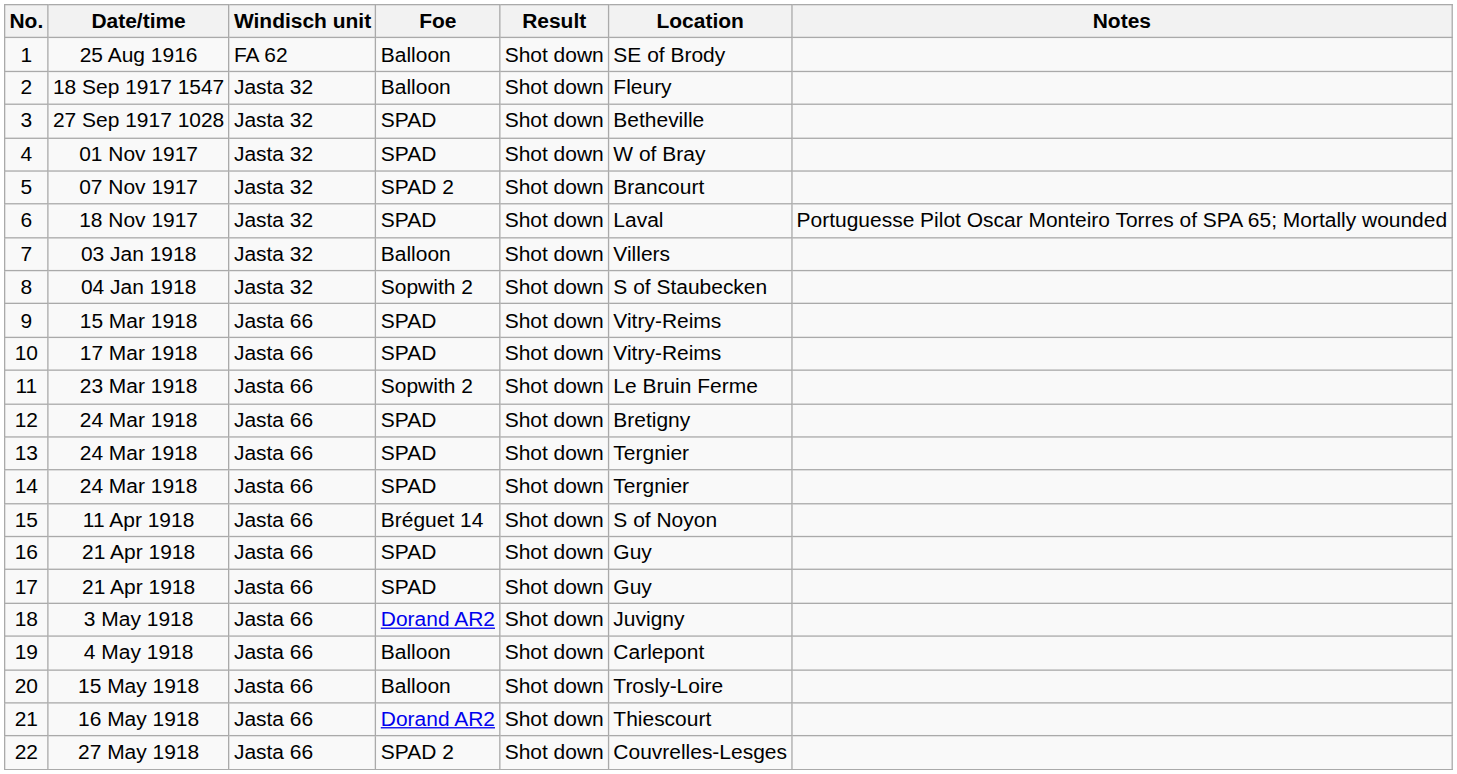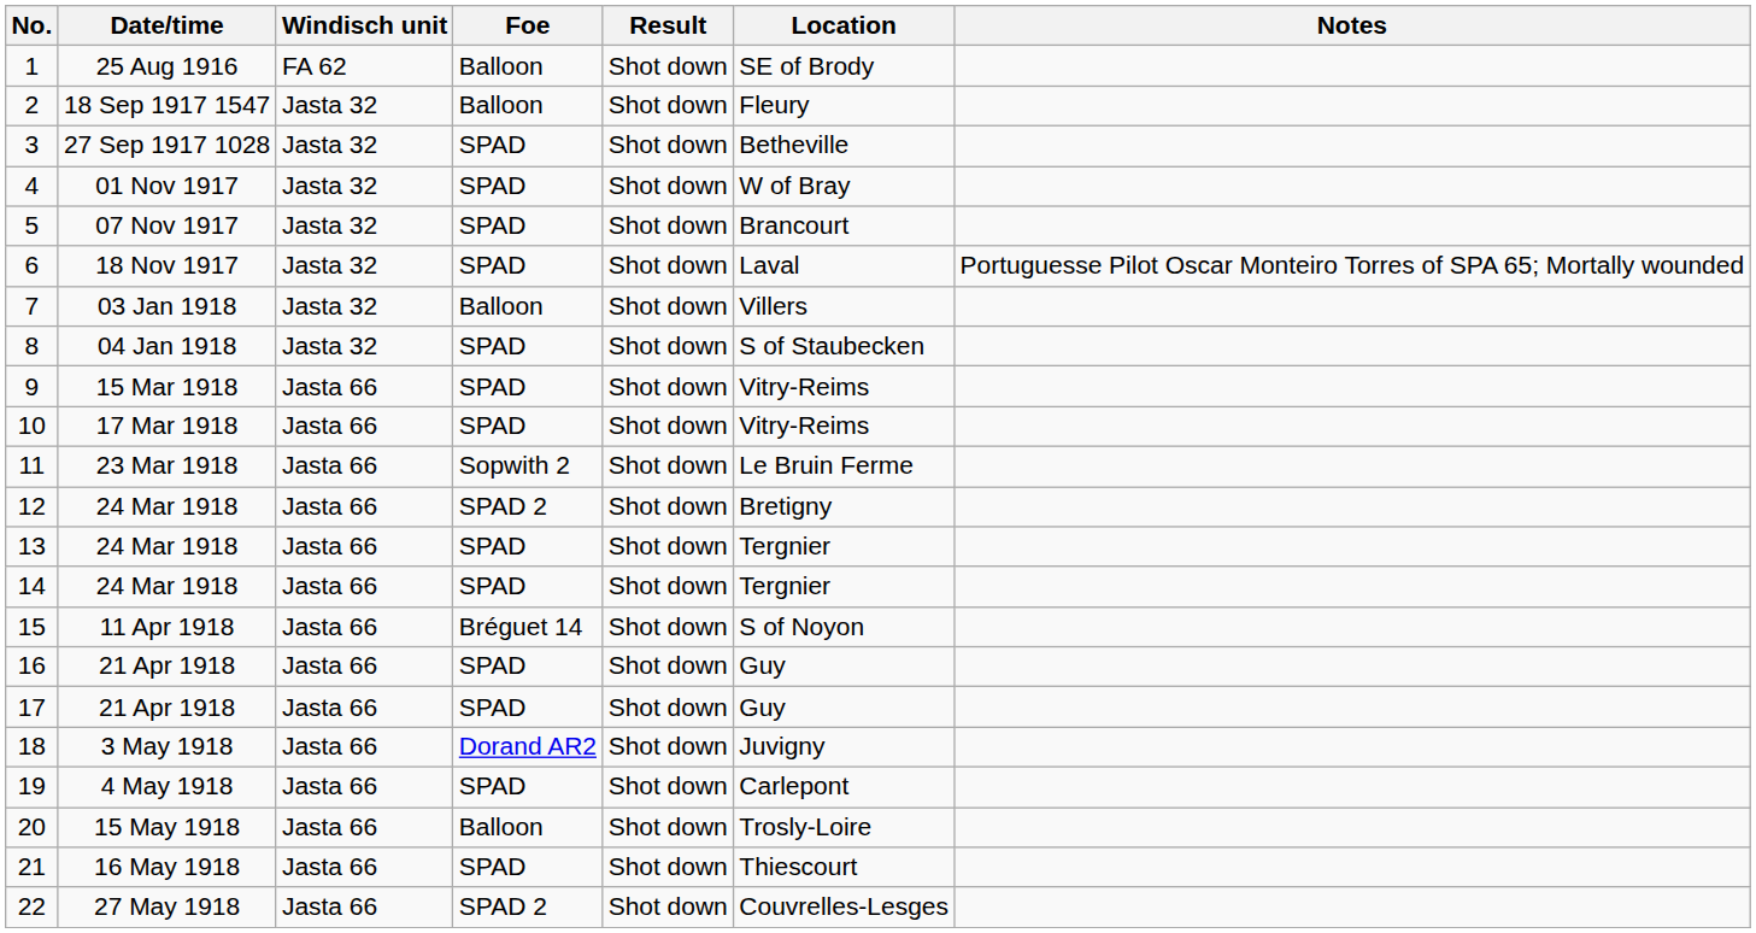5 | Foe: SPAD 2 -> SPAD
8 | Foe: Sopwith 2 -> SPAD
12 | Foe: SPAD -> SPAD 2
19 | Foe: Balloon -> SPAD
21 | Foe: Dorand AR2 -> SPAD
